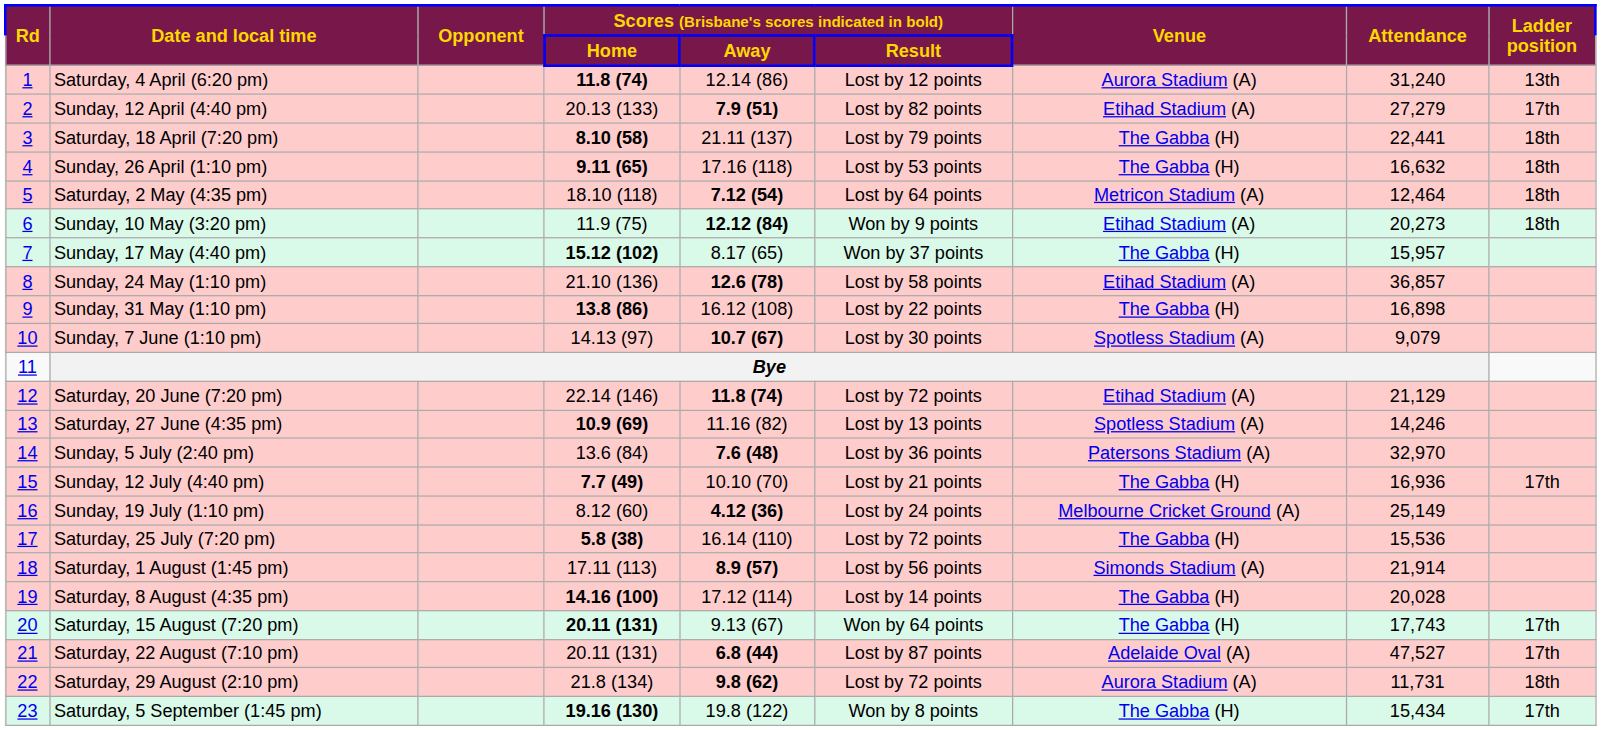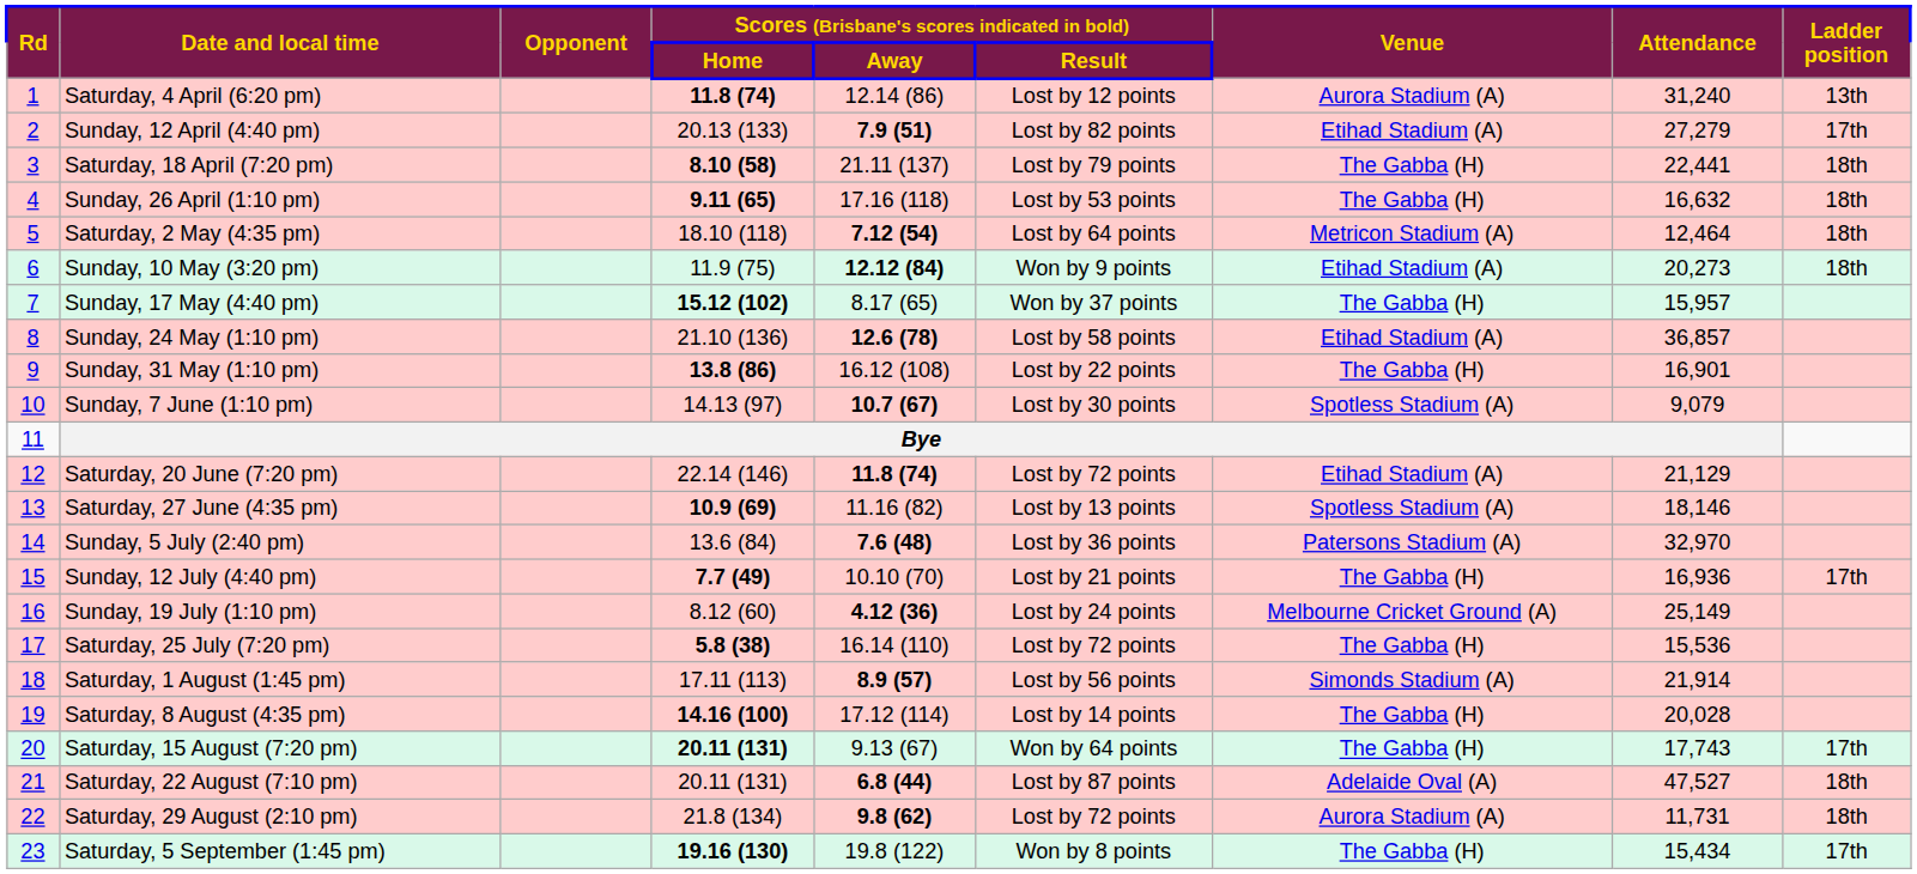Sunday, 31 May (1:10 pm) | column 8: 16,898 -> 16,901
Saturday, 27 June (4:35 pm) | column 8: 14,246 -> 18,146
Saturday, 22 August (7:10 pm) | column 9: 17th -> 18th
